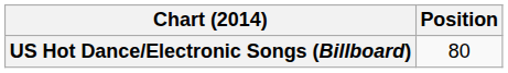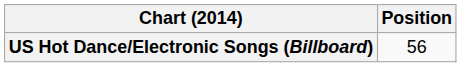US Hot Dance/Electronic Songs (Billboard) | Position: 80 -> 56
